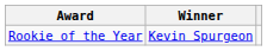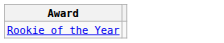- column: Winner | Kevin Spurgeon
